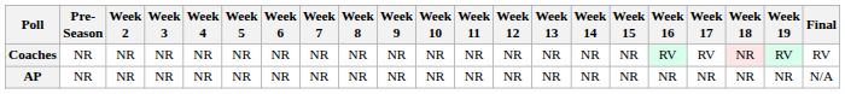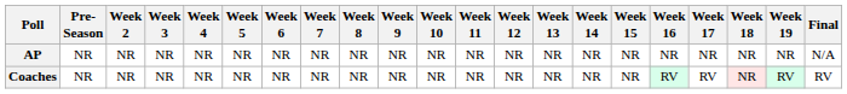rows swapped: AP <-> Coaches
